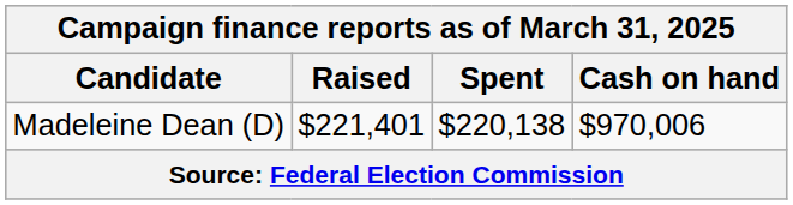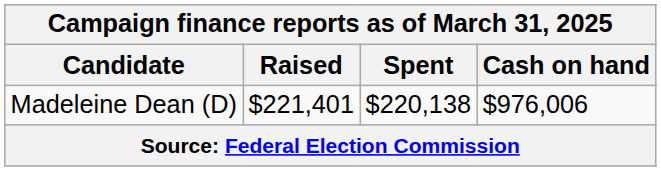Madeleine Dean (D) | Cash on hand: $970,006 -> $976,006
